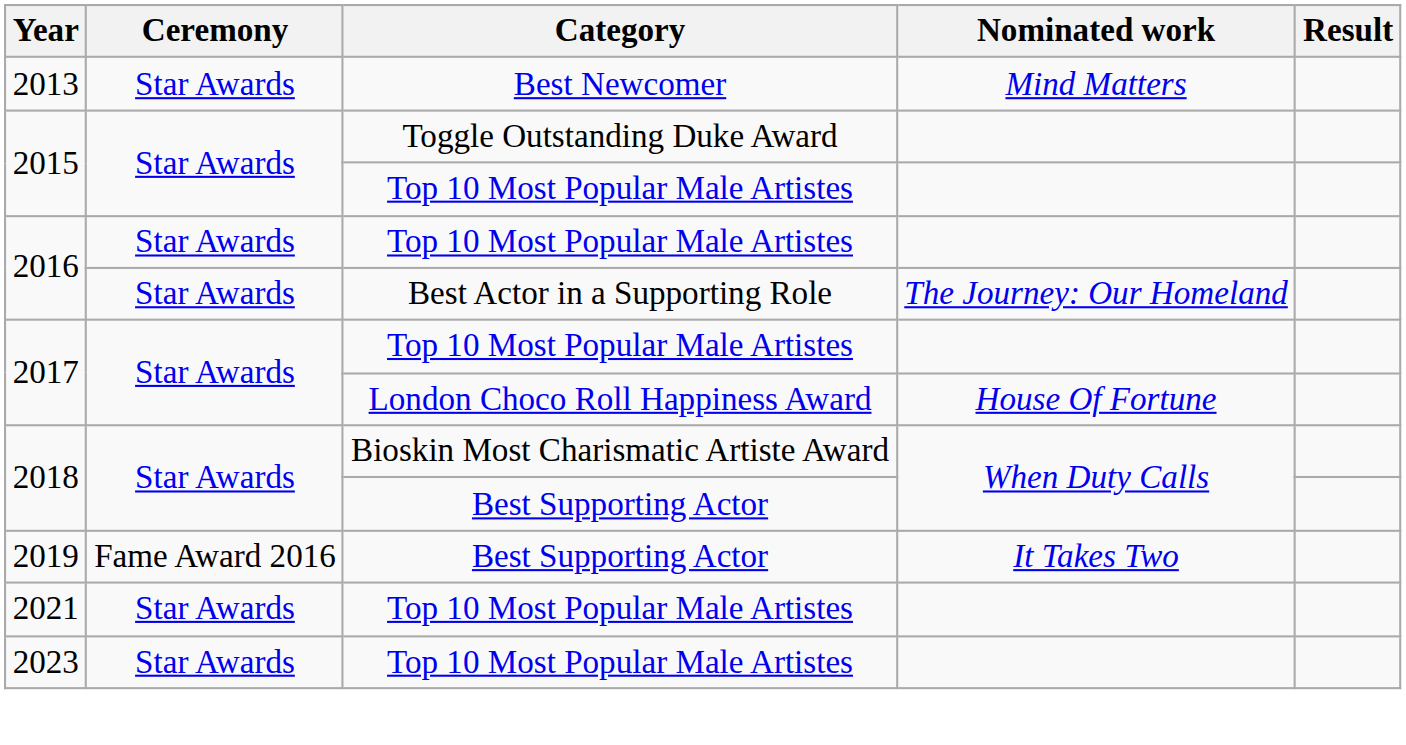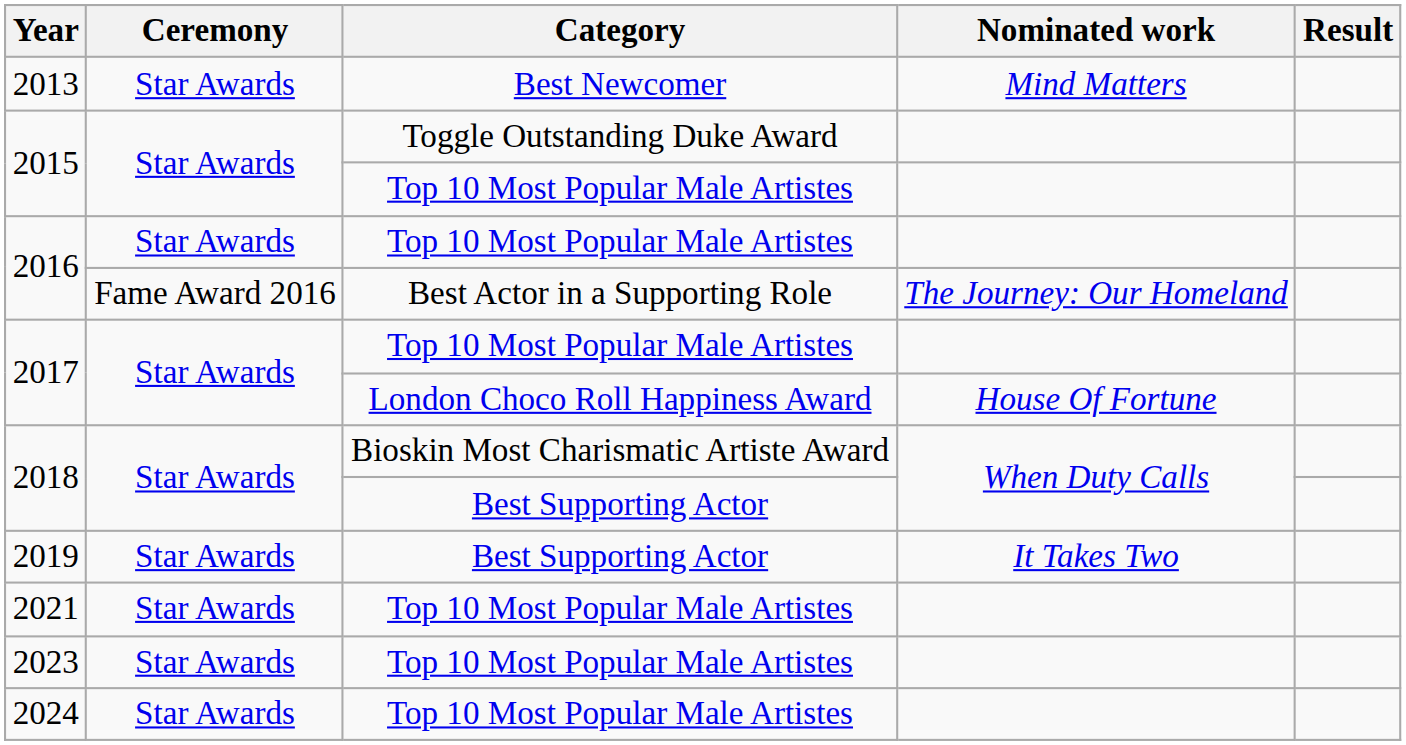2016 / Best Actor in a Supporting Role | Ceremony: Star Awards -> Fame Award 2016
2019 | Ceremony: Fame Award 2016 -> Star Awards
+ row: 2024 | Star Awards | Top 10 Most Popular Male Artistes
